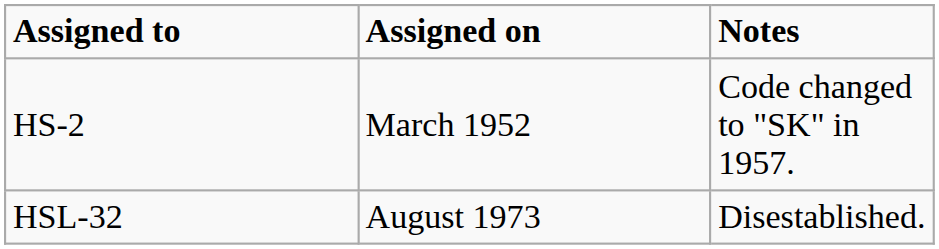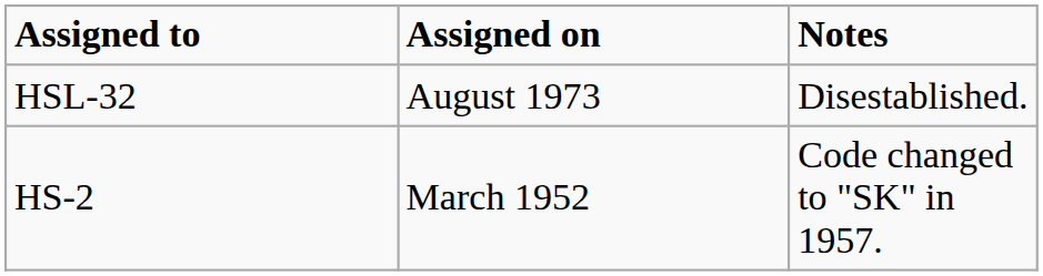rows swapped: HS-2 <-> HSL-32
